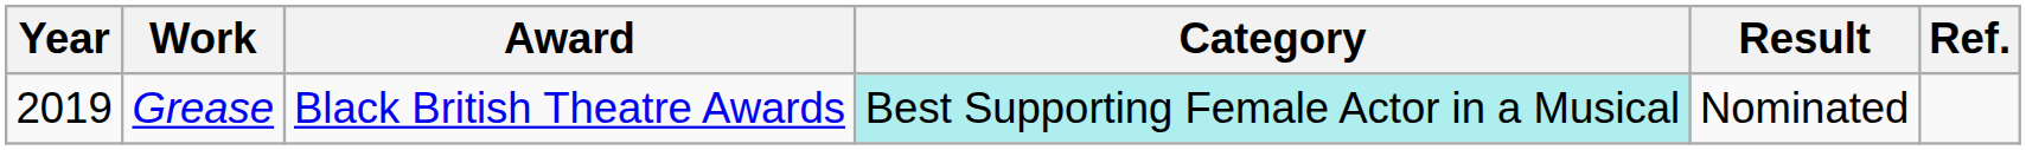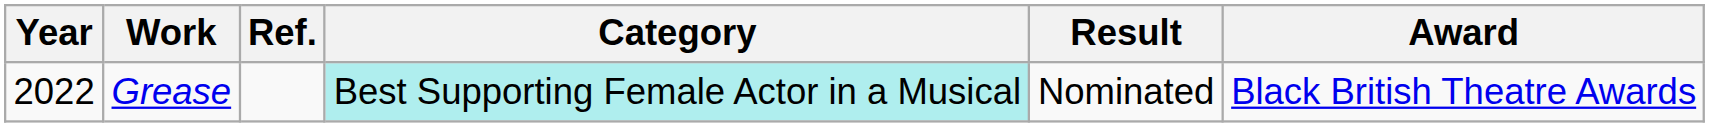columns swapped: Award <-> Ref.
Grease | Year: 2019 -> 2022
